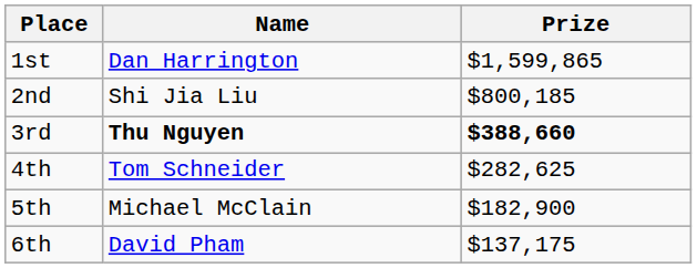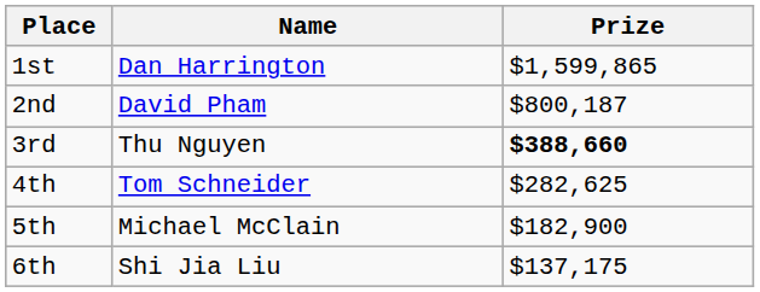2nd | Name: Shi Jia Liu -> David Pham
2nd | Prize: $800,185 -> $800,187
3rd | Name: bold -> normal
6th | Name: David Pham -> Shi Jia Liu
